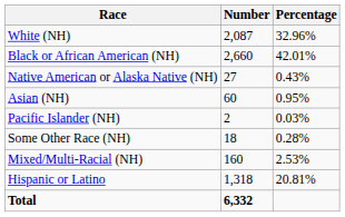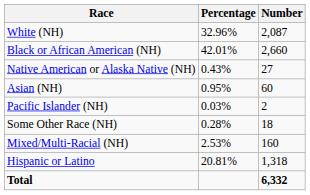columns swapped: Number <-> Percentage
